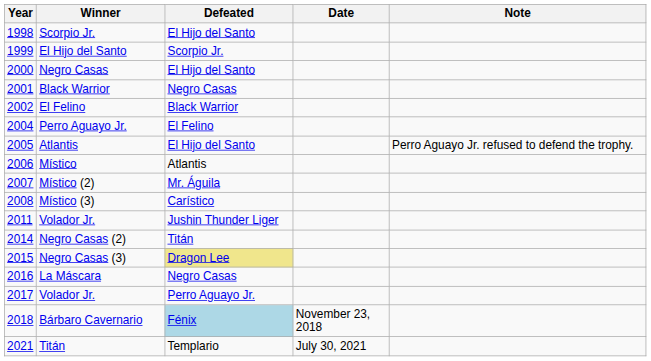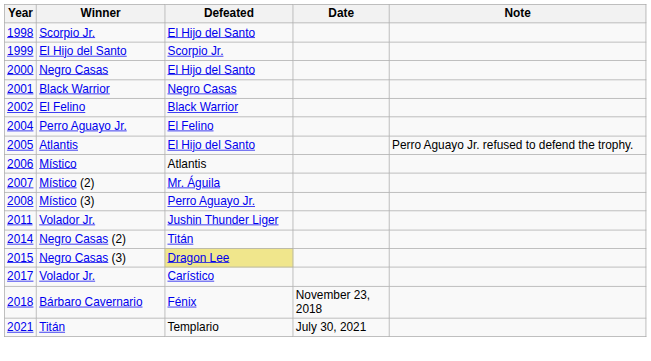Místico (3) | Defeated: Carístico -> Perro Aguayo Jr.
- row: 2016 | La Máscara | Negro Casas
2017 / Volador Jr. | Defeated: Perro Aguayo Jr. -> Carístico
Bárbaro Cavernario | Defeated: lightblue background -> no background
